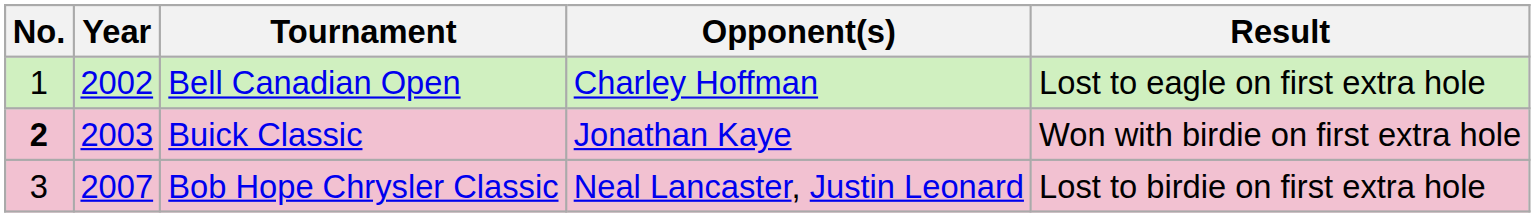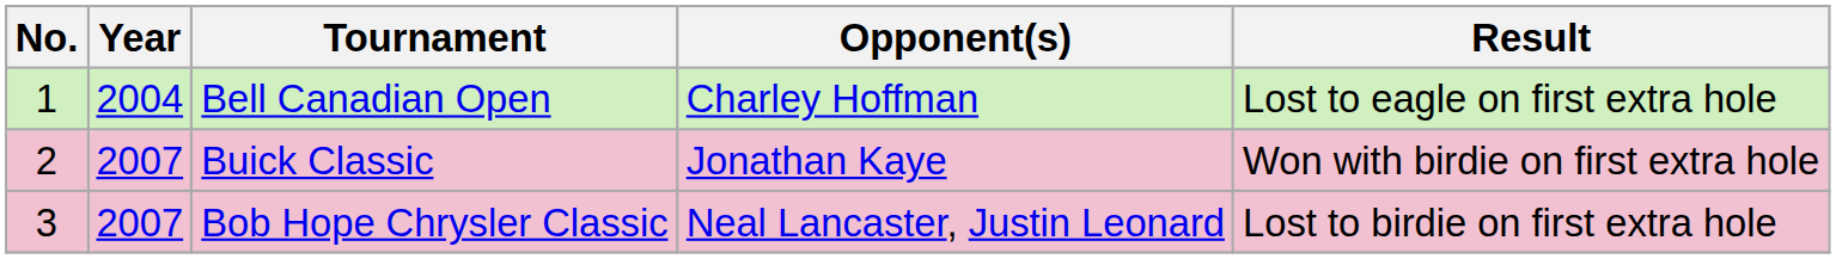Bell Canadian Open | Year: 2002 -> 2004
Buick Classic | No.: bold -> normal
Buick Classic | Year: 2003 -> 2007
